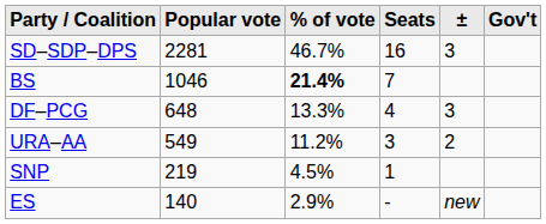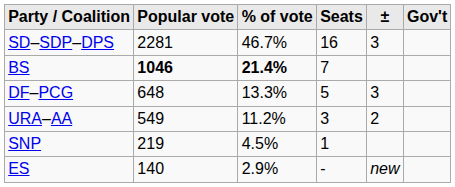BS | Popular vote: normal -> bold
DF–PCG | Seats: 4 -> 5
